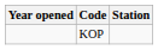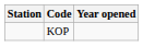columns swapped: Station <-> Year opened
